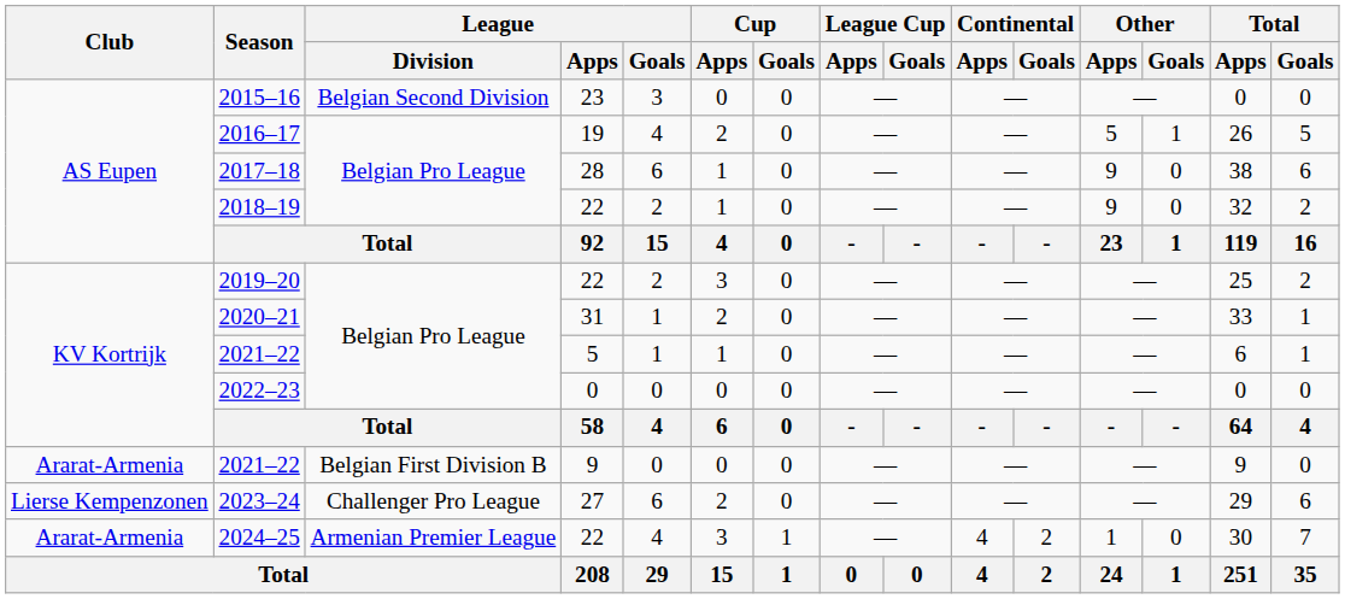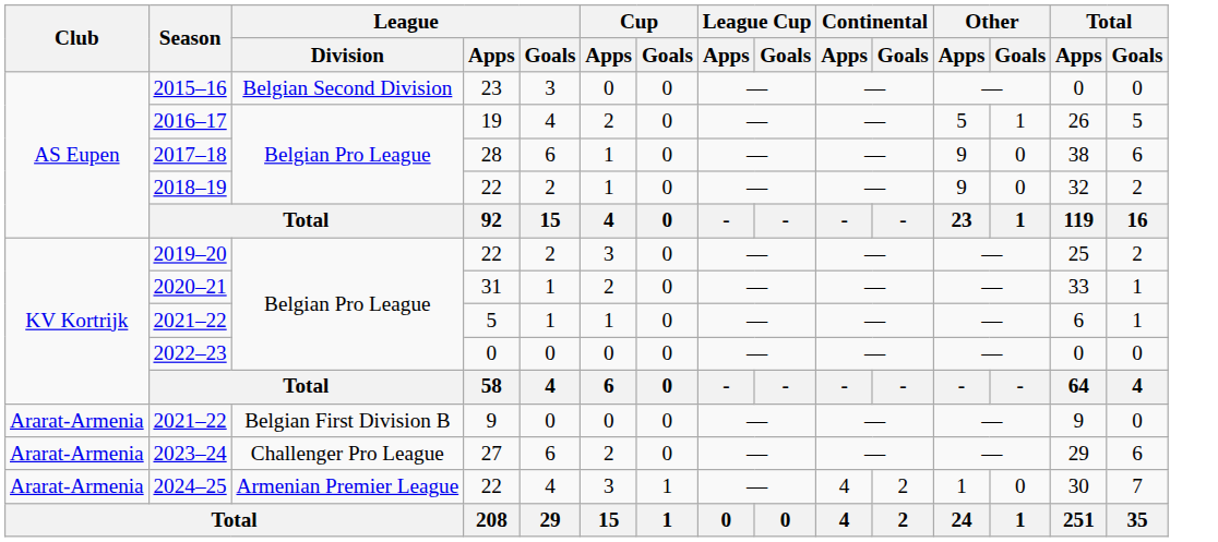2023–24 | Club: Lierse Kempenzonen -> Ararat-Armenia
